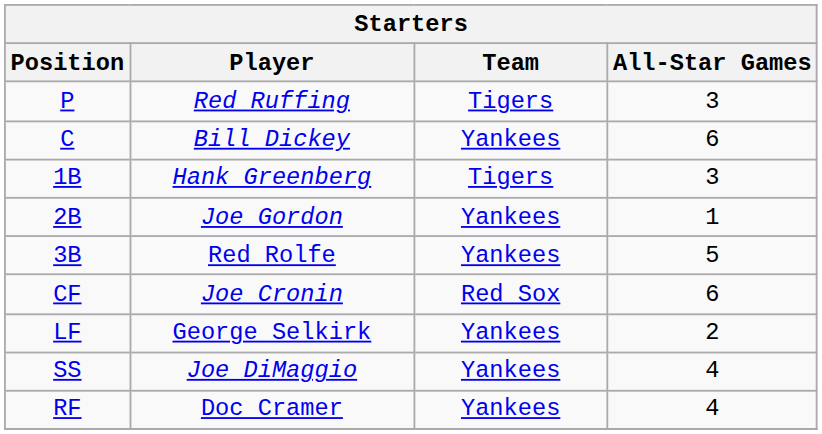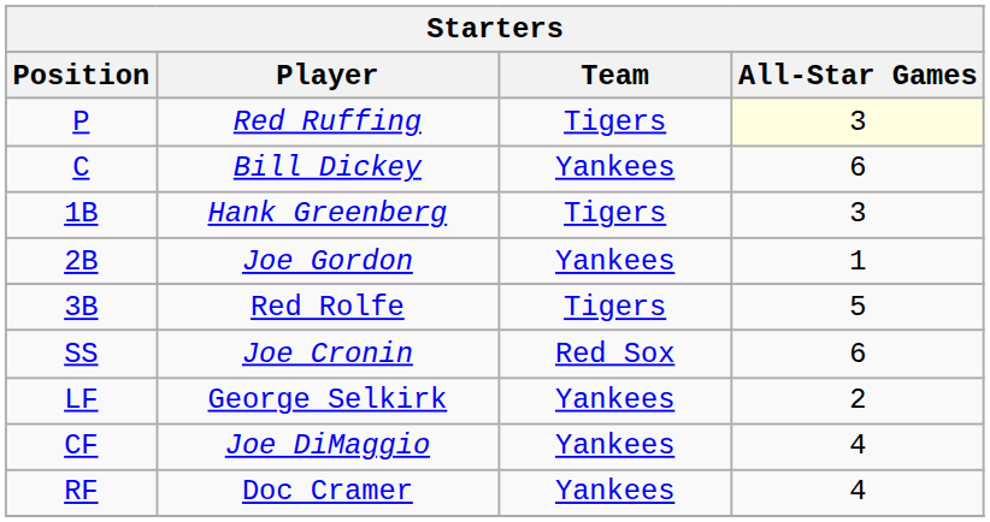Red Ruffing | All-Star Games: no background -> lightyellow background
Red Rolfe | Team: Yankees -> Tigers
Joe Cronin | Position: CF -> SS
Joe DiMaggio | Position: SS -> CF
